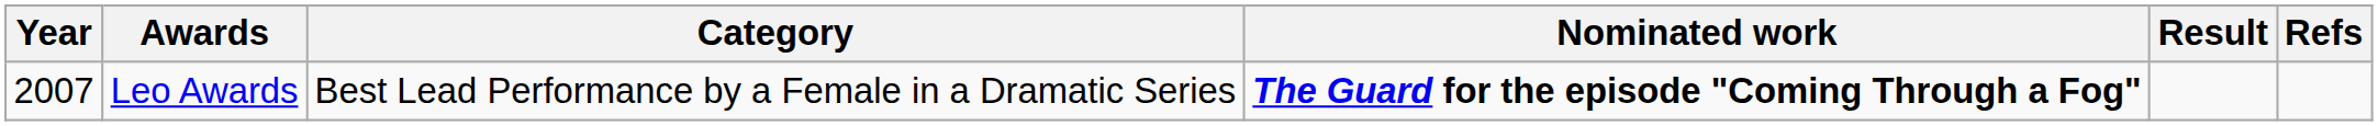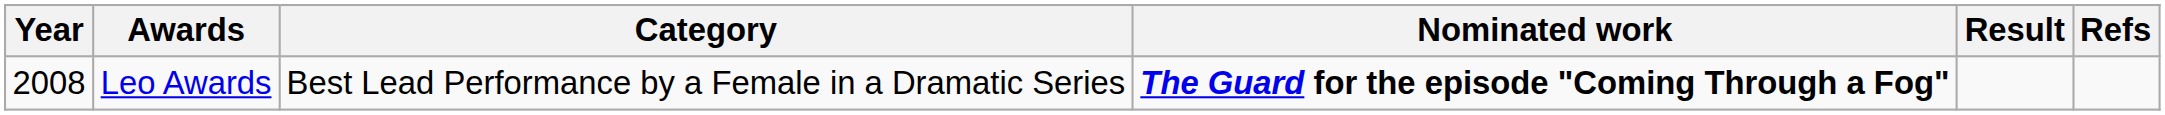Leo Awards | Year: 2007 -> 2008
